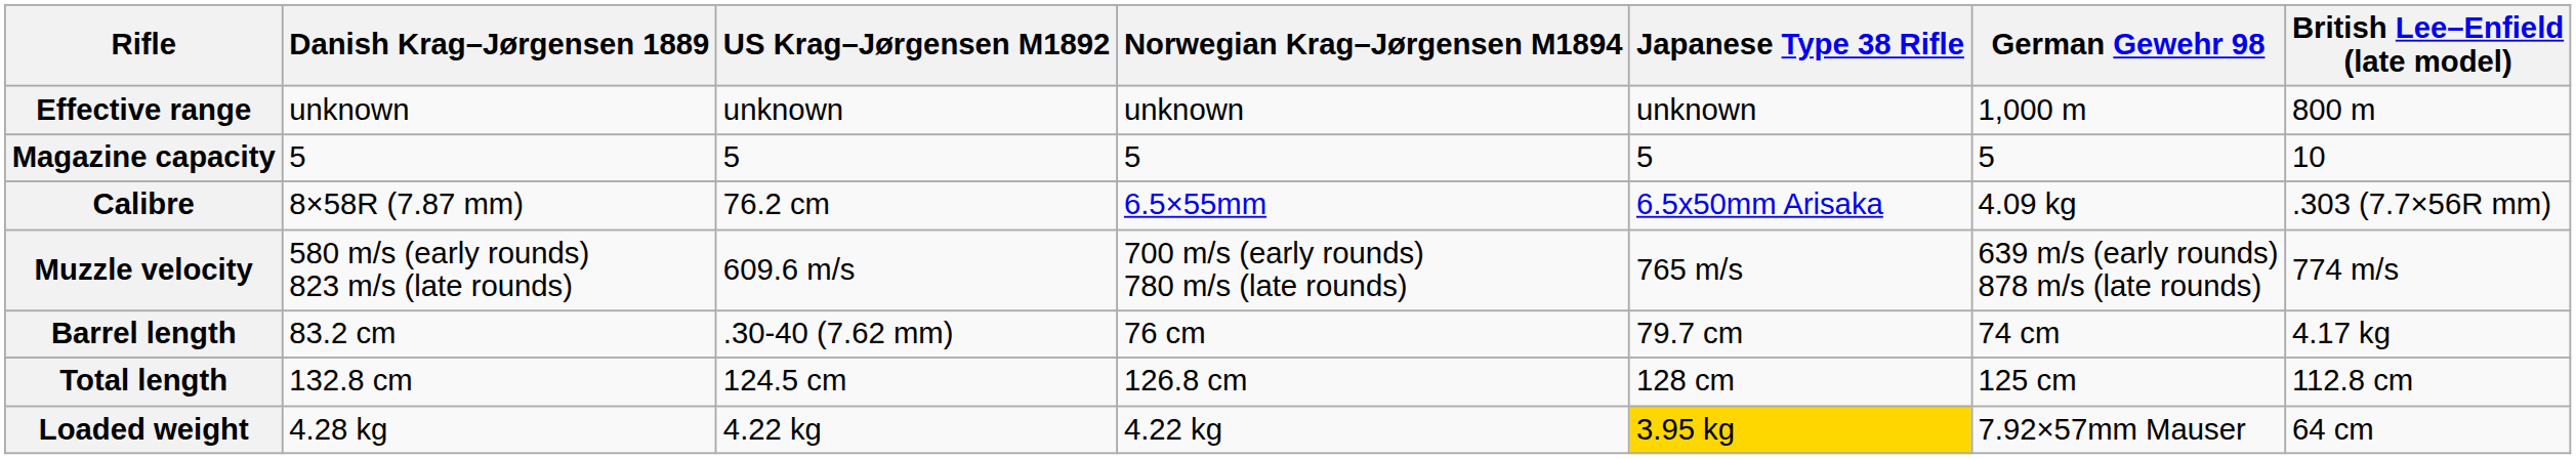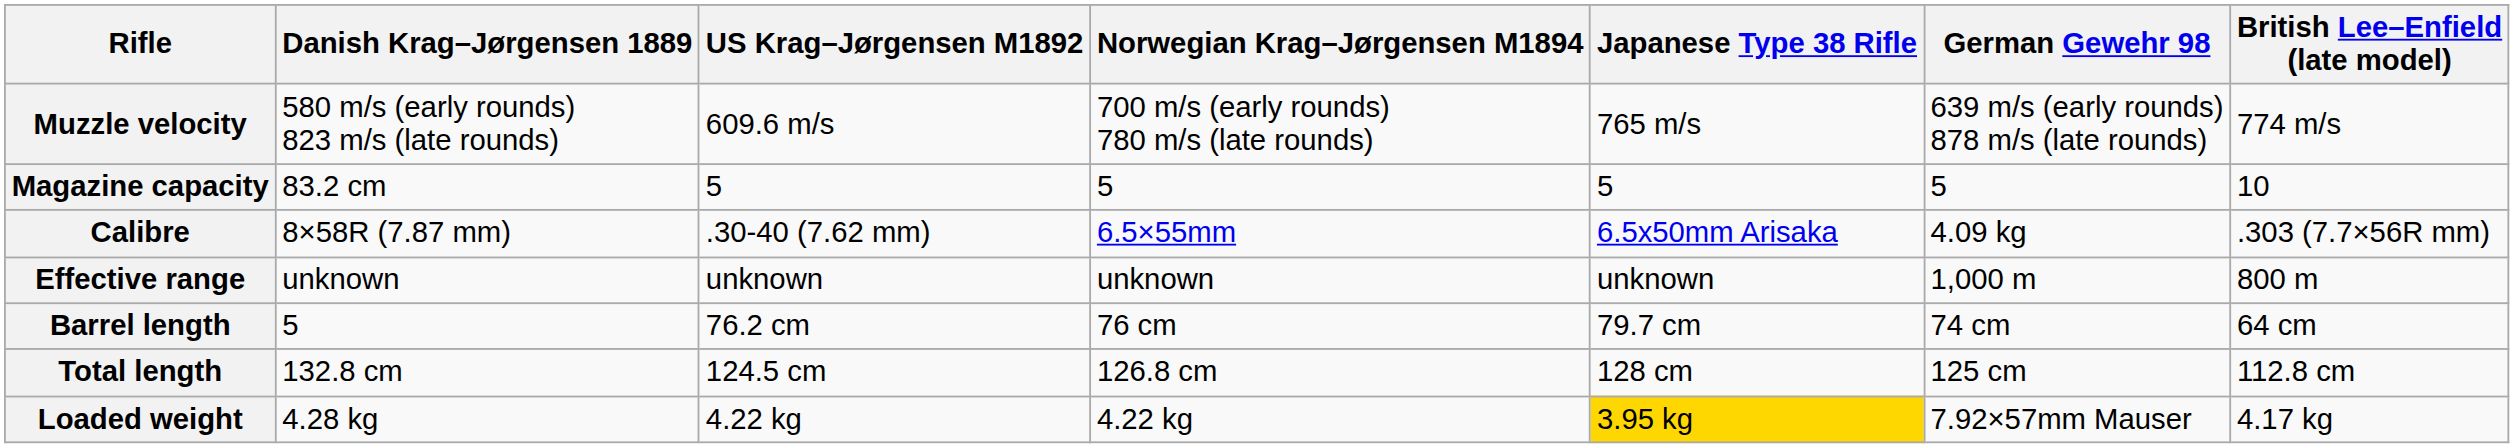rows swapped: Effective range <-> Muzzle velocity
Magazine capacity | Danish Krag–Jørgensen 1889: 5 -> 83.2 cm
Calibre | US Krag–Jørgensen M1892: 76.2 cm -> .30-40 (7.62 mm)
Barrel length | Danish Krag–Jørgensen 1889: 83.2 cm -> 5
Barrel length | US Krag–Jørgensen M1892: .30-40 (7.62 mm) -> 76.2 cm
Barrel length | British Lee–Enfield (late model): 4.17 kg -> 64 cm
Loaded weight | British Lee–Enfield (late model): 64 cm -> 4.17 kg
